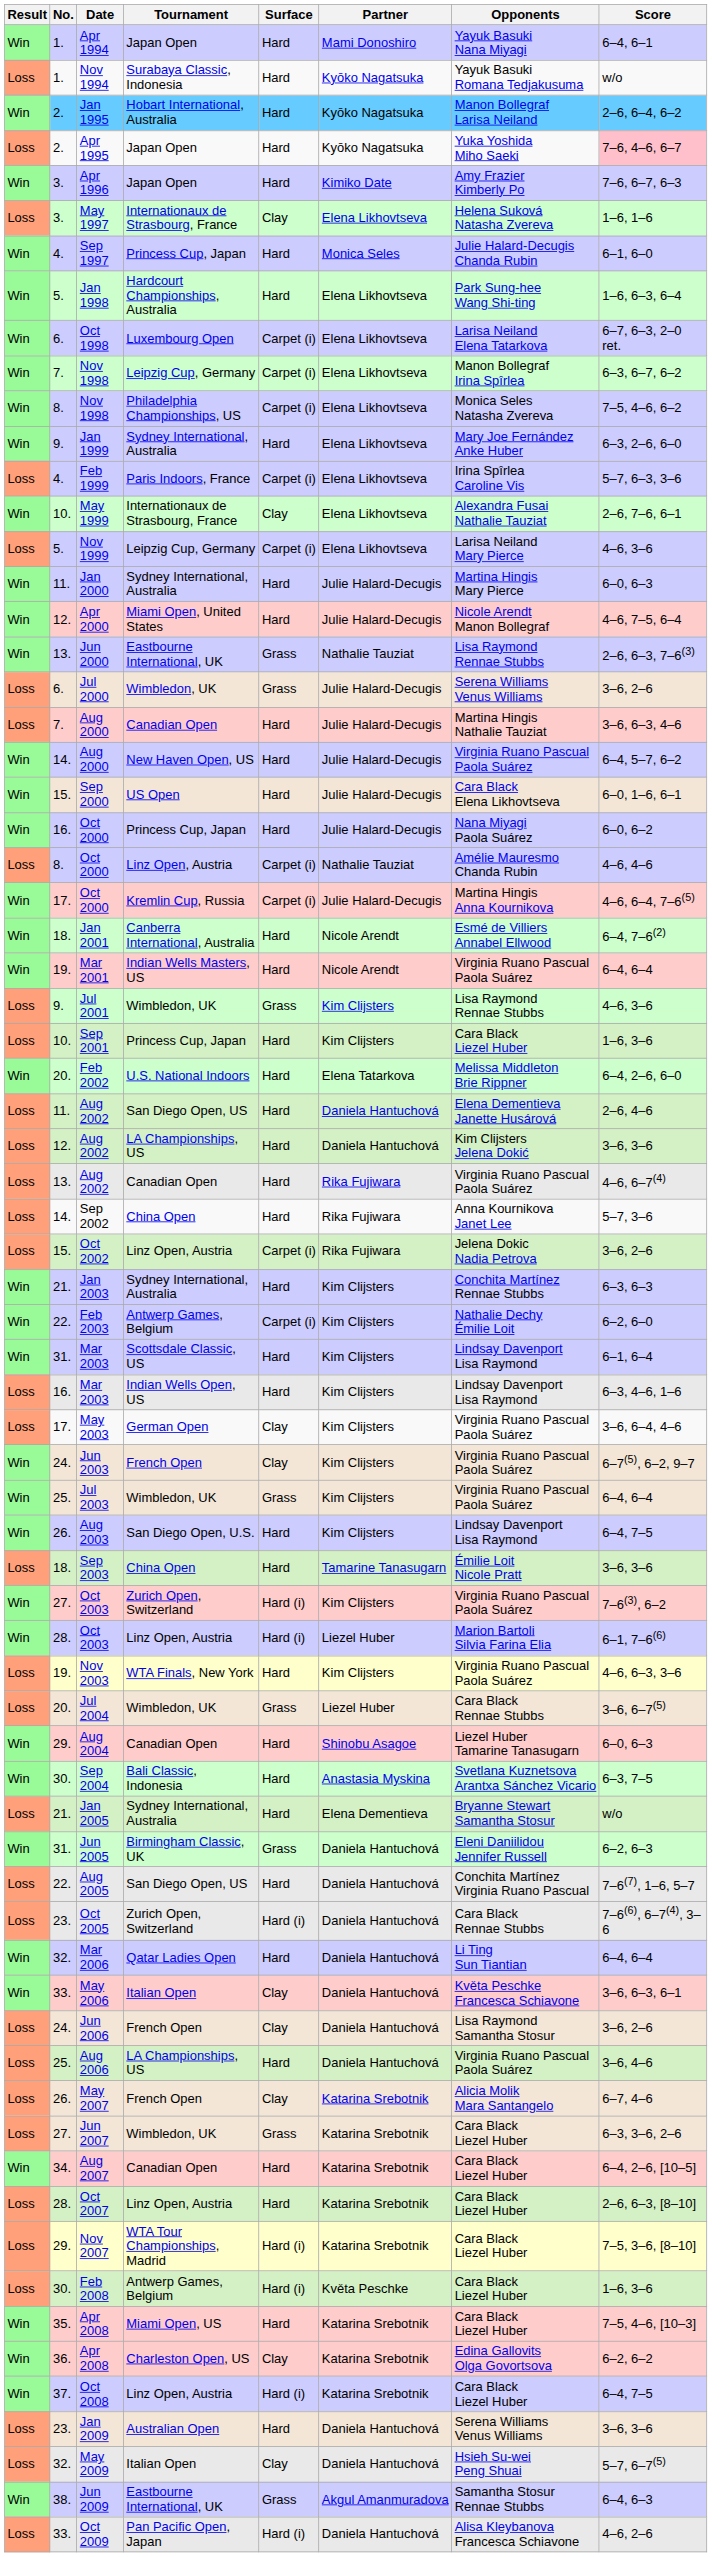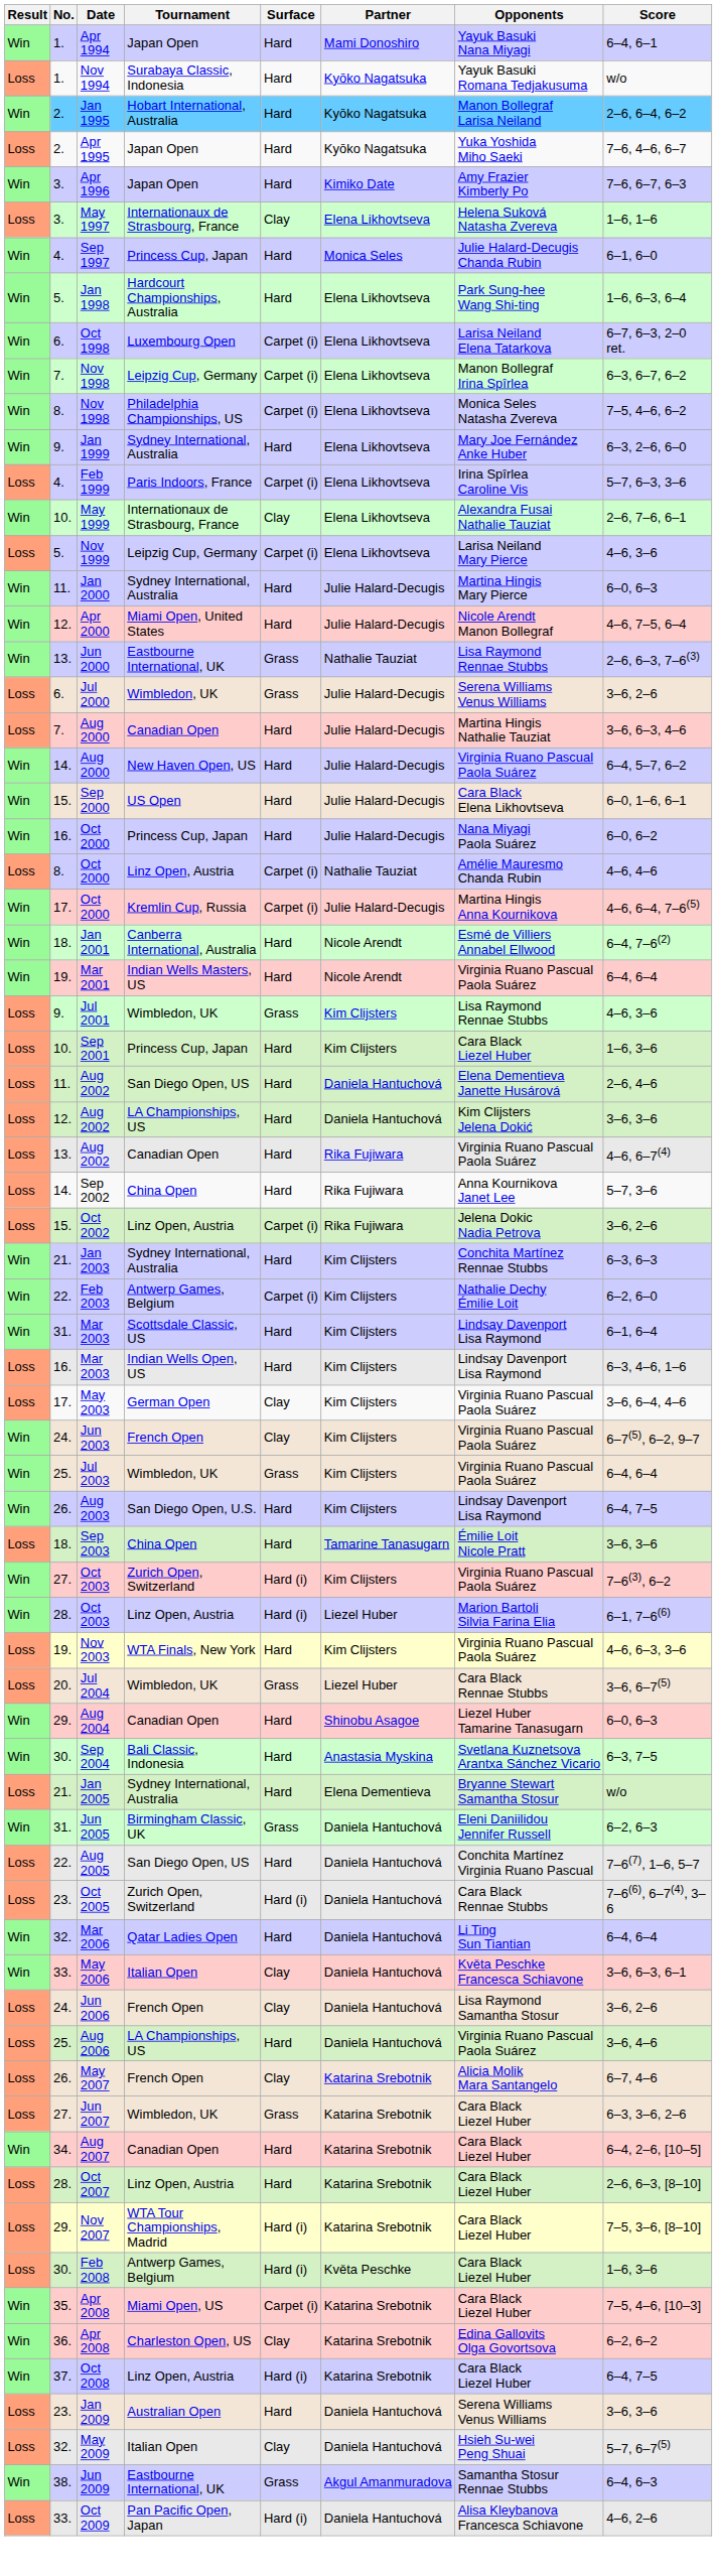Apr 1995 | Score: pink background -> no background
- row: Win | 20. | Feb 2002 | U.S. National Indoors | Hard | Elena Tatarkova | Melissa Middleton Brie Rippner | 6–4, 2–6, 6–0
Apr 2008 / Miami Open, US | Surface: Hard -> Carpet (i)
